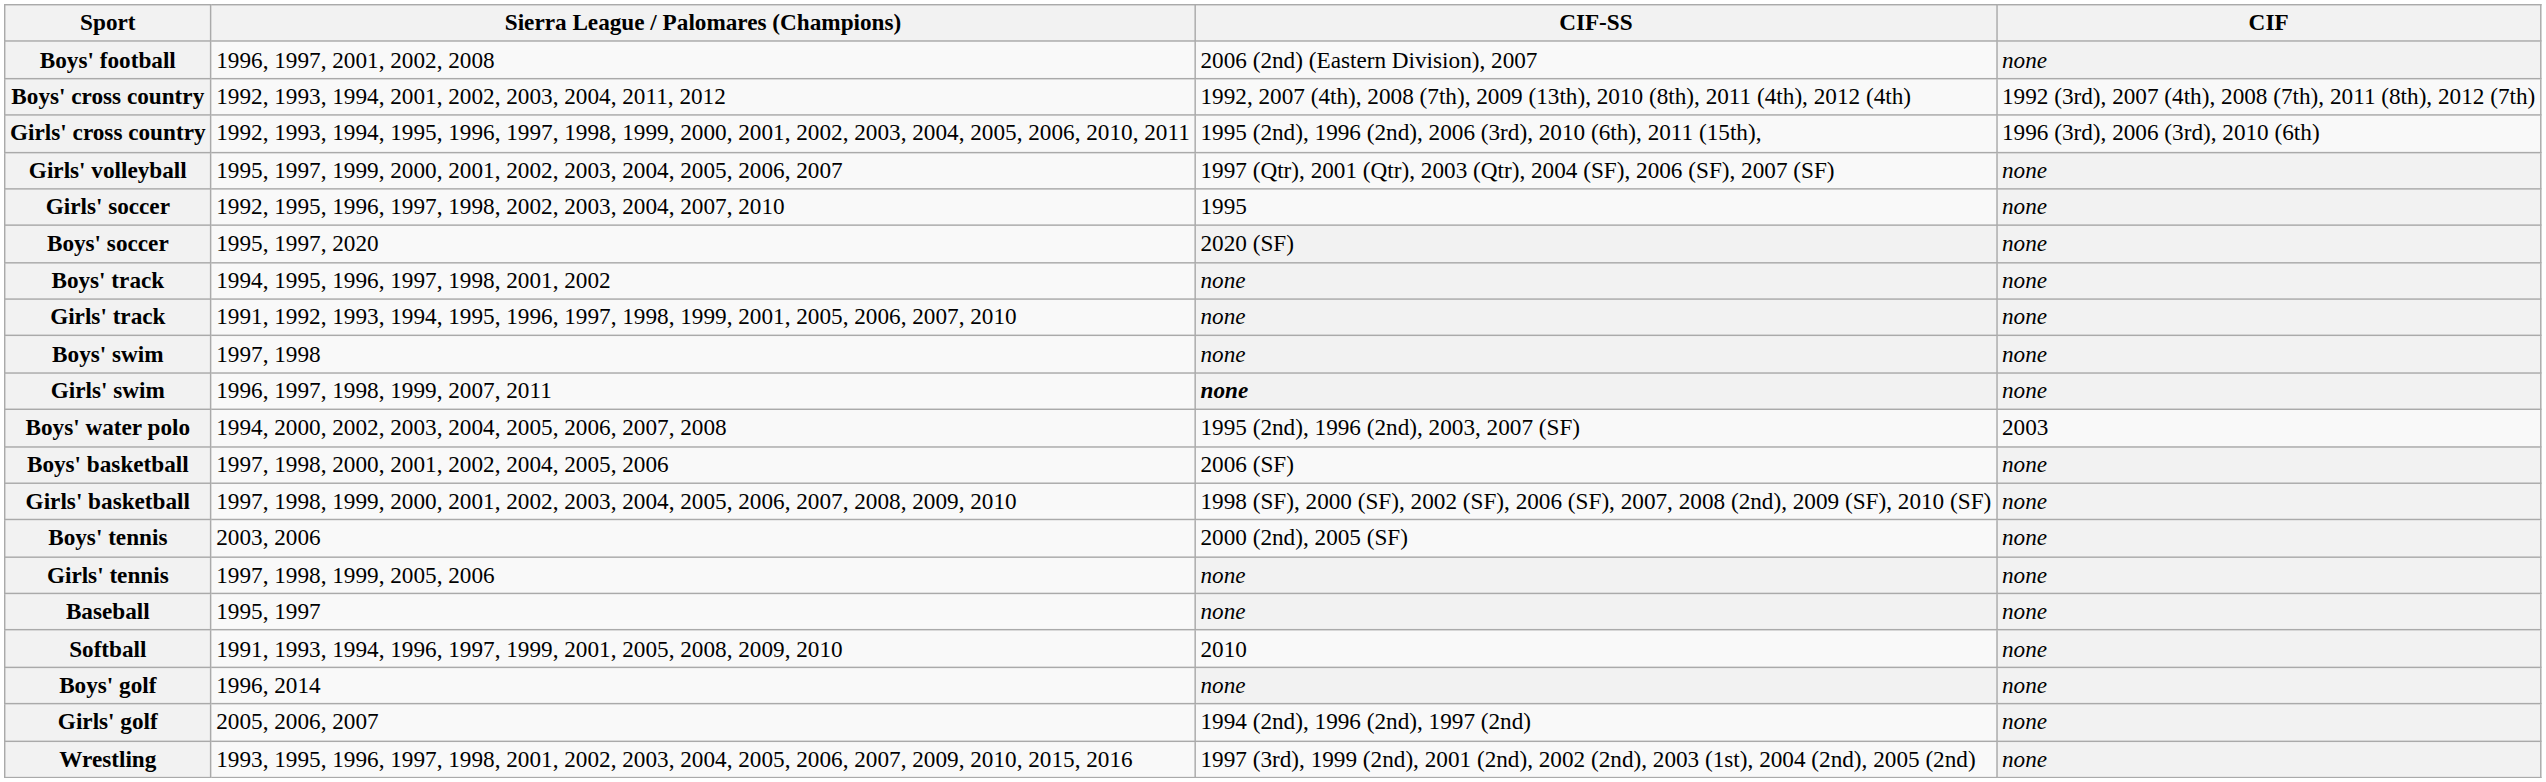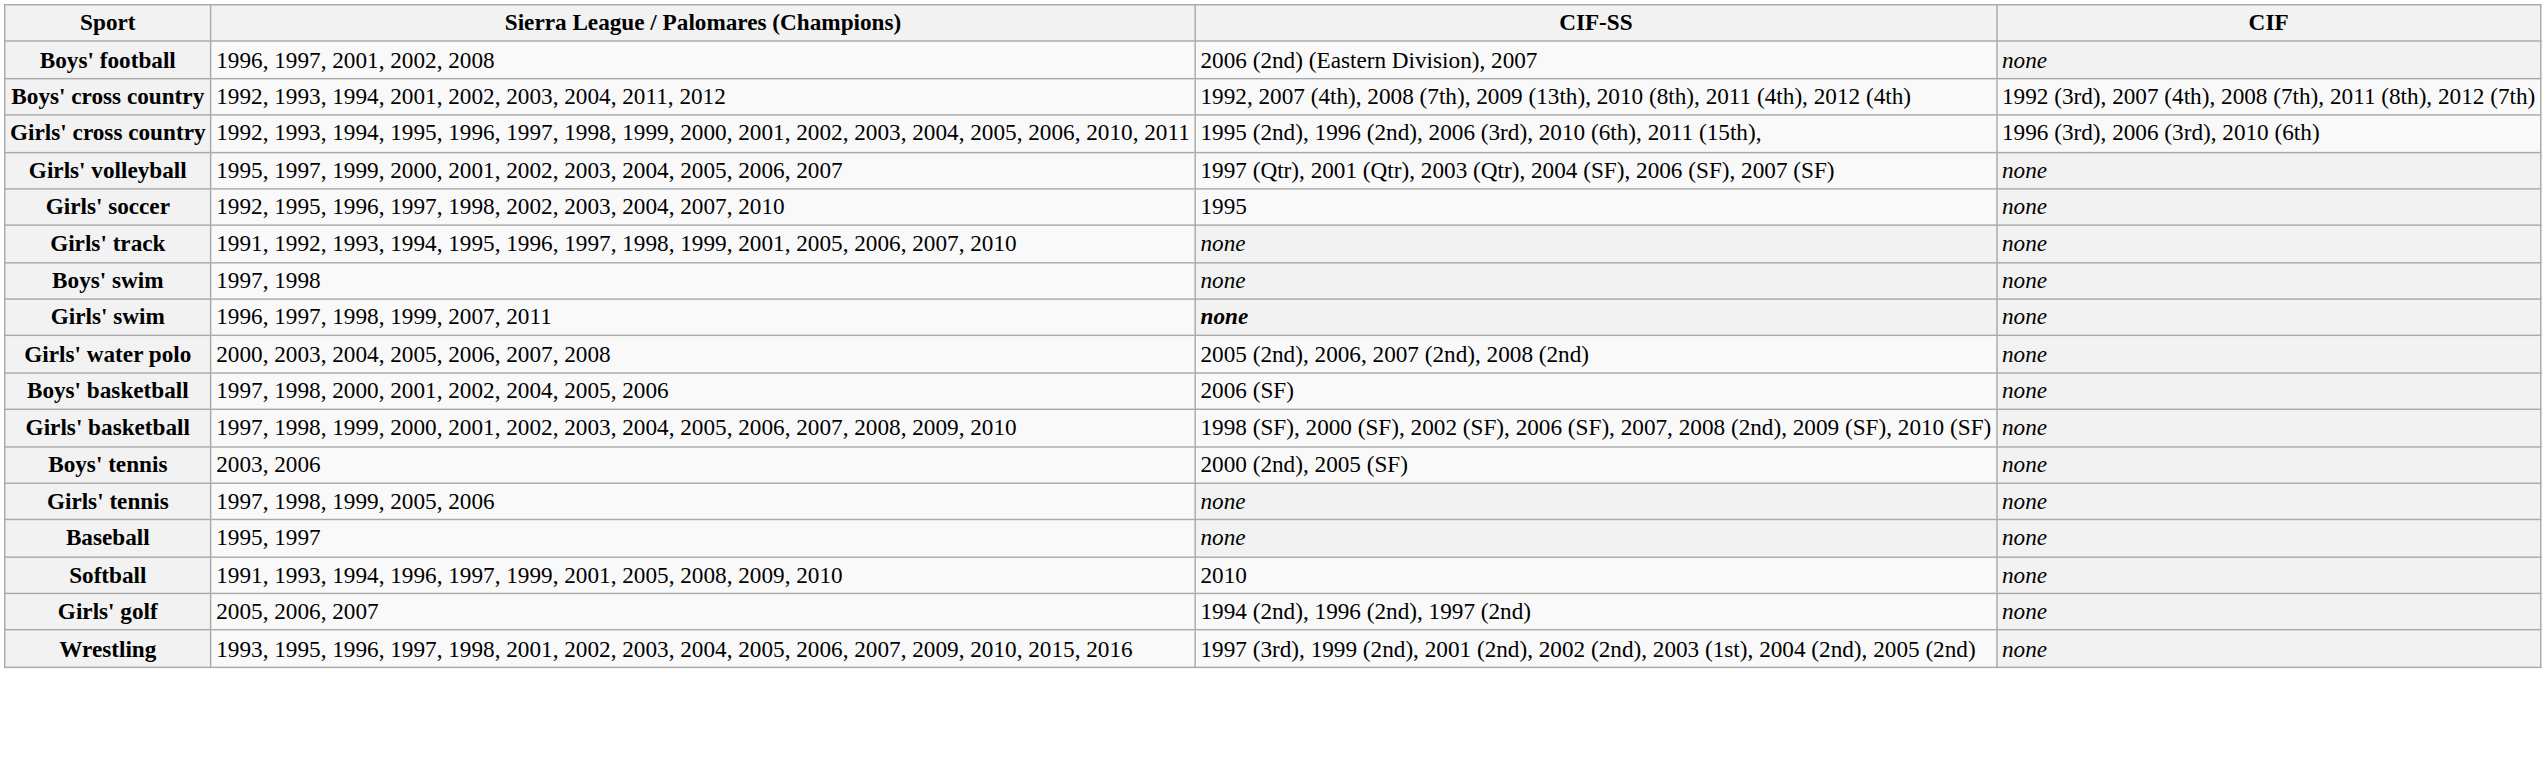- row: Boys' soccer | 1995, 1997, 2020 | 2020 (SF) | none
- row: Boys' track | 1994, 1995, 1996, 1997, 1998, 2001, 2002 | none | none
- row: Boys' water polo | 1994, 2000, 2002, 2003, 2004, 2005, 2006, 2007, 2008 | 1995 (2nd), 1996 (2nd), 2003, 2007 (SF) | 2003
+ row: Girls' water polo | 2000, 2003, 2004, 2005, 2006, 2007, 2008 | 2005 (2nd), 2006, 2007 (2nd), 2008 (2nd) | none
- row: Boys' golf | 1996, 2014 | none | none
